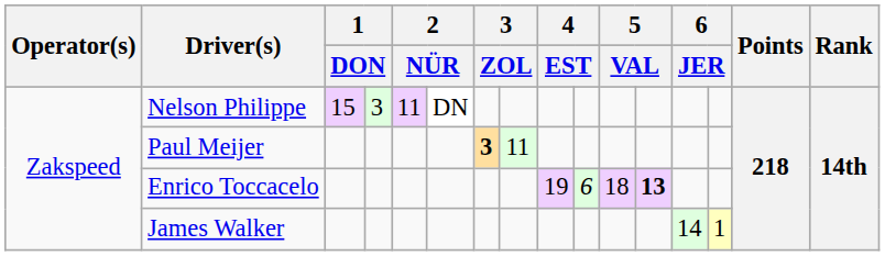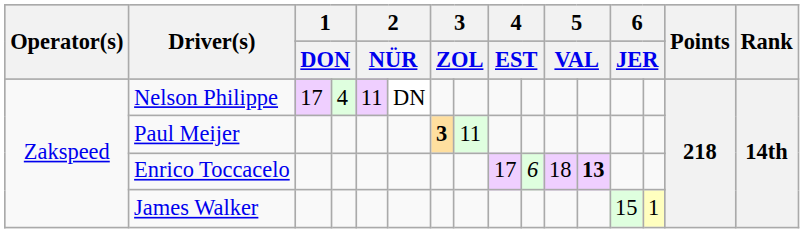Nelson Philippe | column 3: 15 -> 17
Nelson Philippe | column 4: 3 -> 4
Enrico Toccacelo | column 9: 19 -> 17
James Walker | column 13: 14 -> 15
